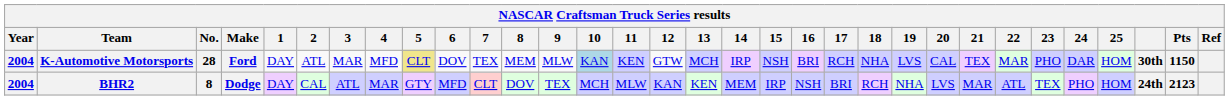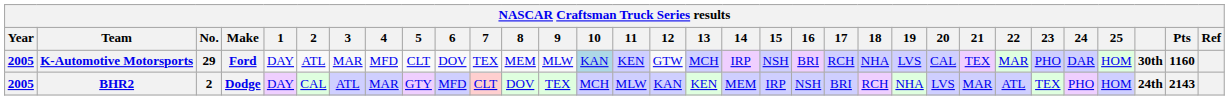K-Automotive Motorsports | Year: 2004 -> 2005
K-Automotive Motorsports | No.: 28 -> 29
K-Automotive Motorsports | 5: khaki background -> no background
K-Automotive Motorsports | Pts: 1150 -> 1160
BHR2 | Year: 2004 -> 2005
BHR2 | No.: 8 -> 2
BHR2 | Pts: 2123 -> 2143
